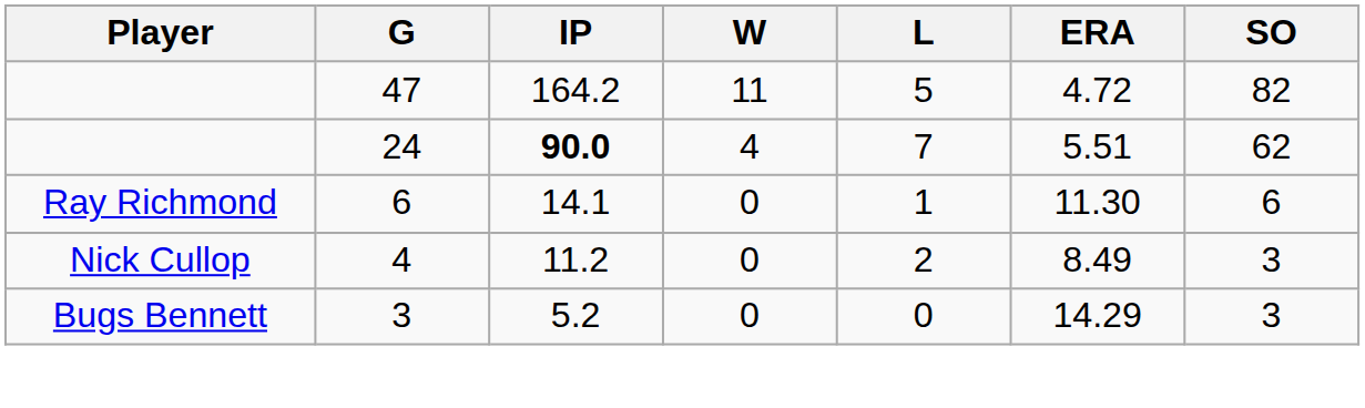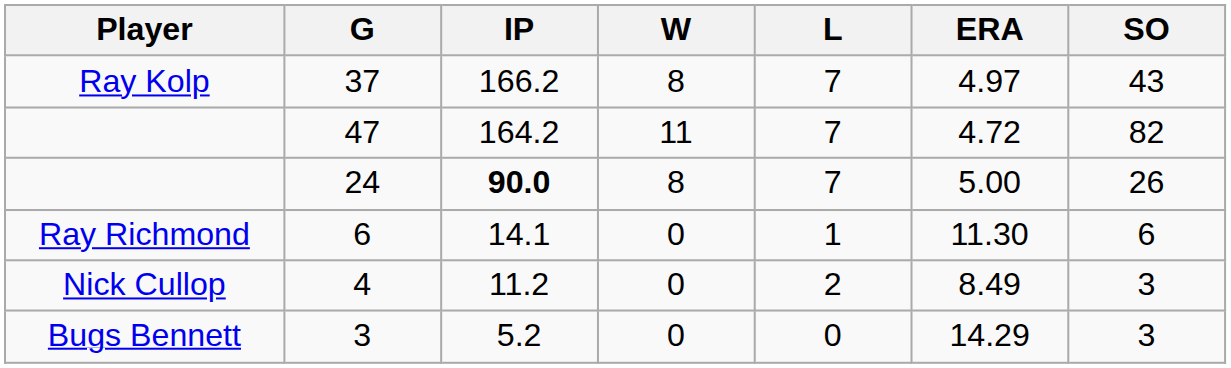+ row: Ray Kolp | 37 | 166.2 | 8 | 7 | 4.97 | 43
47 | L: 5 -> 7
24 | W: 4 -> 8
24 | ERA: 5.51 -> 5.00
24 | SO: 62 -> 26
